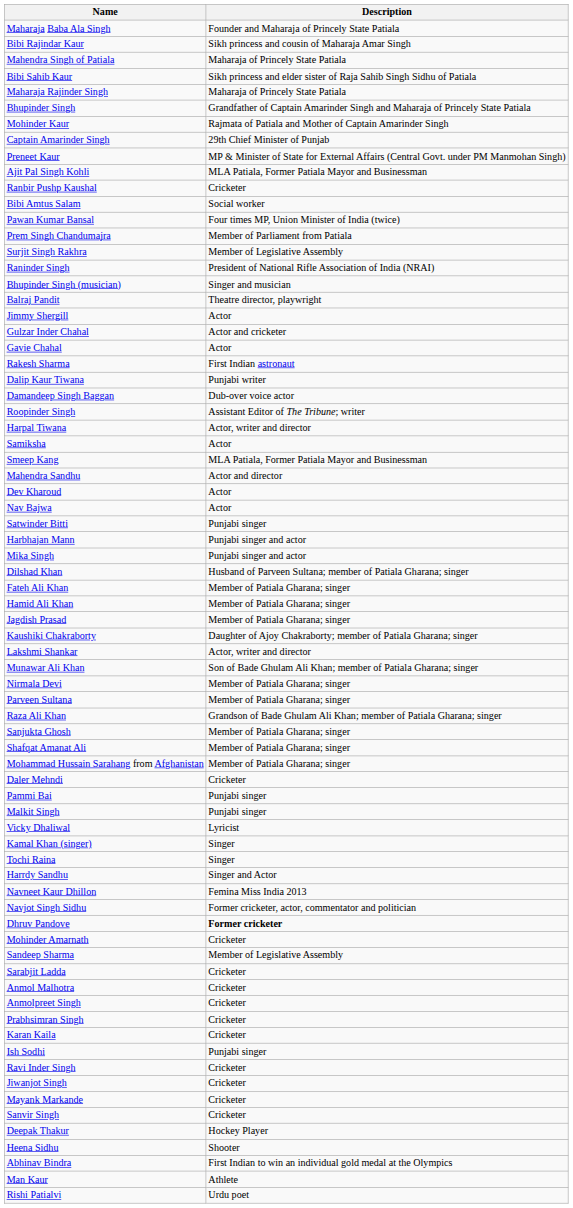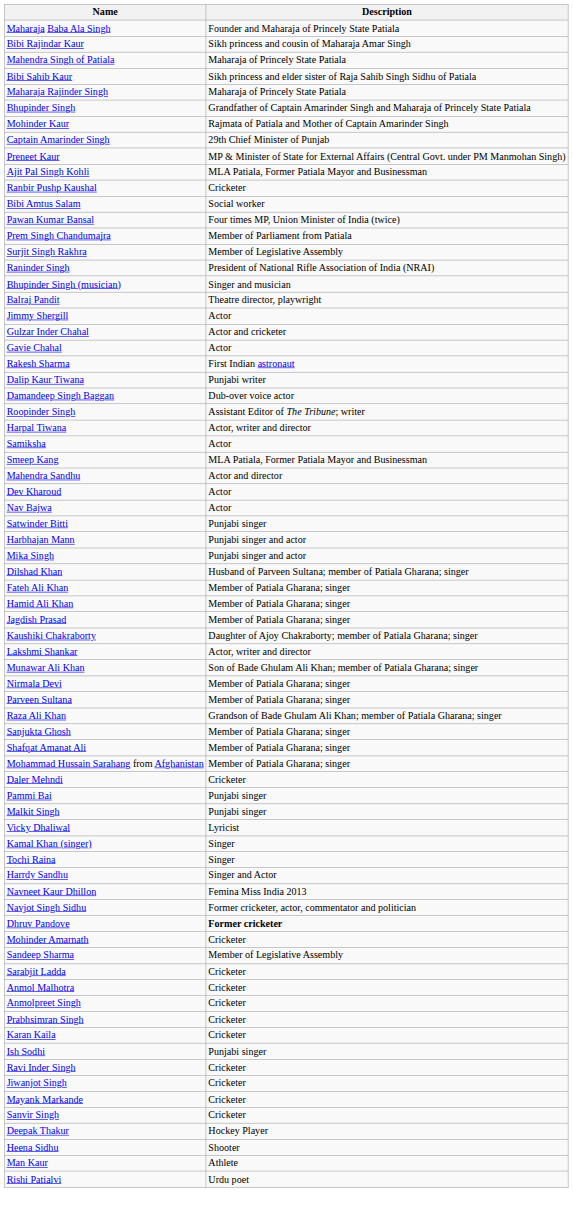- row: Abhinav Bindra | First Indian to win an individual gold medal at the Olympics
